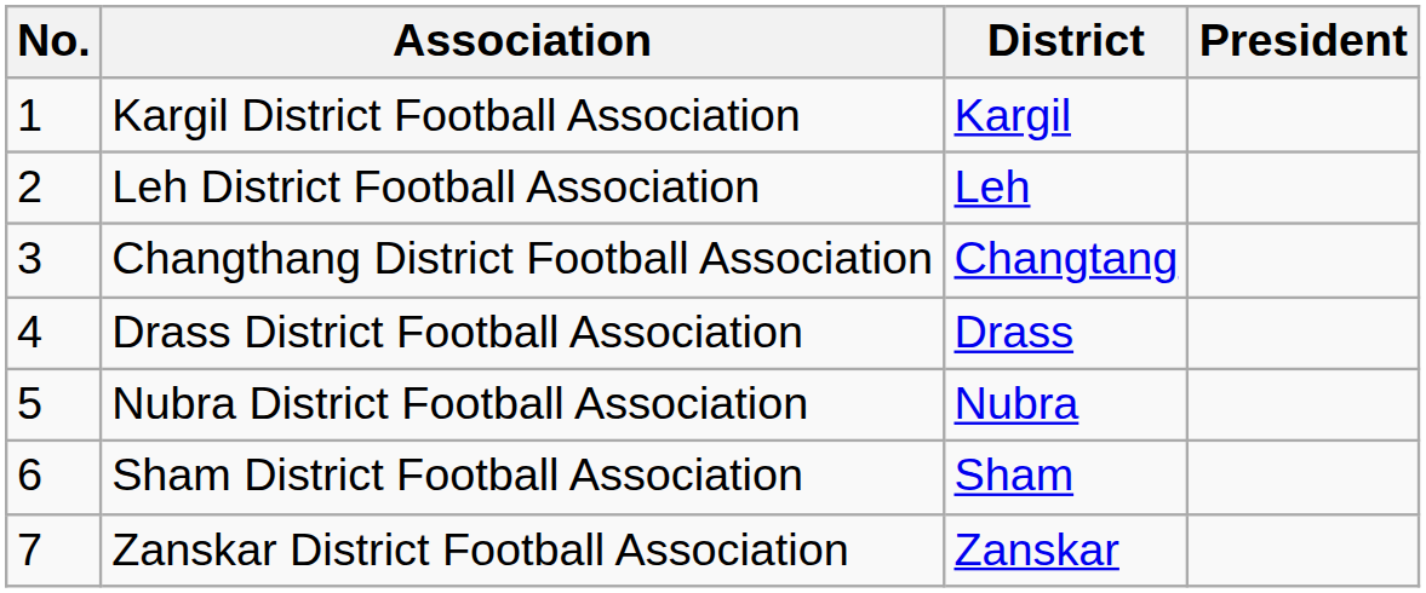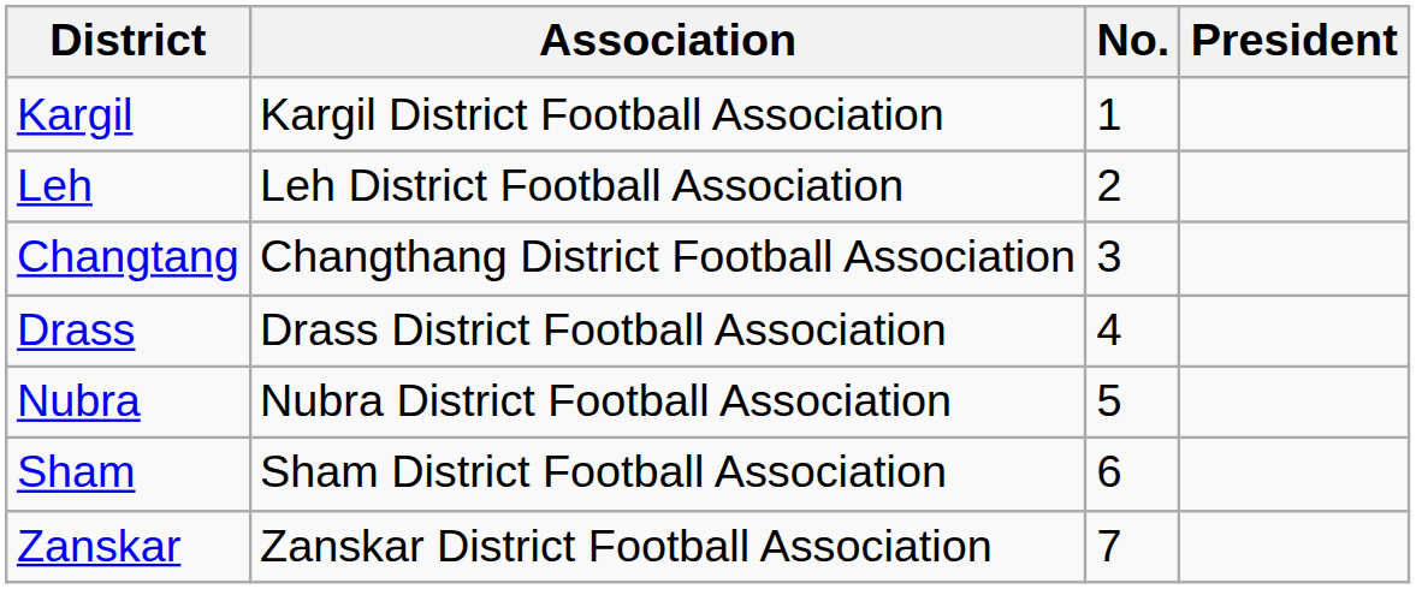columns swapped: No. <-> District
